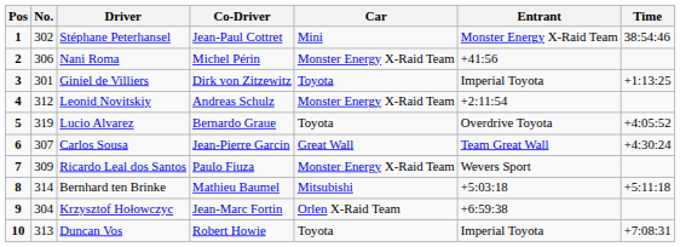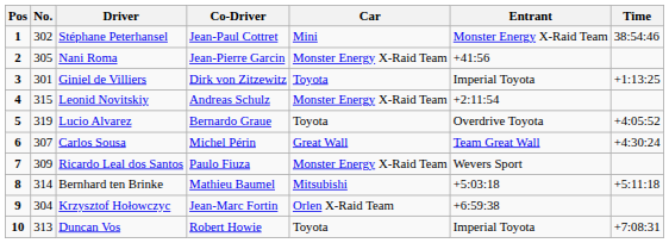Nani Roma | No.: 306 -> 305
Nani Roma | Co-Driver: Michel Périn -> Jean-Pierre Garcin
Leonid Novitskiy | No.: 312 -> 315
Carlos Sousa | Co-Driver: Jean-Pierre Garcin -> Michel Périn
